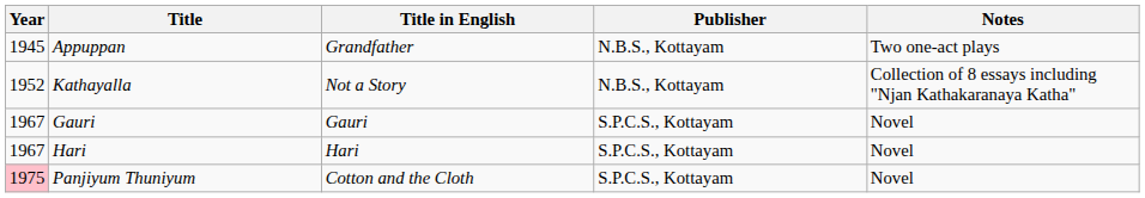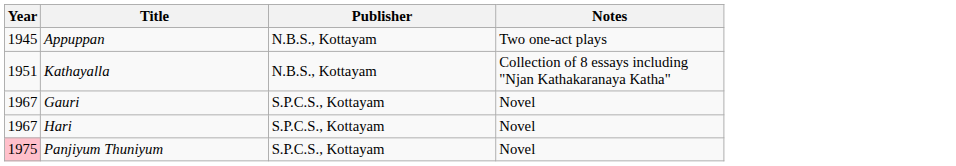- column: Title in English | Grandfather | Not a Story | Gauri | Hari | Cotton and the Cloth
Kathayalla | Year: 1952 -> 1951
